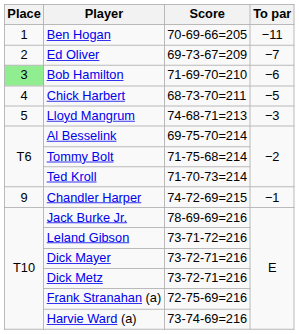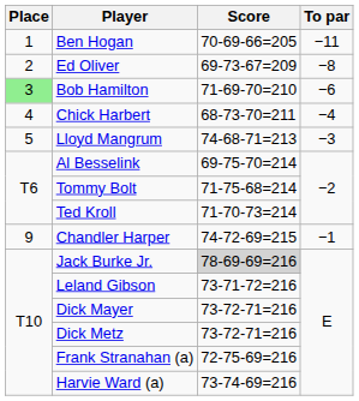Ed Oliver | To par: −7 -> −8
Chick Harbert | To par: −5 -> −4
Jack Burke Jr. | Score: no background -> lightgrey background
